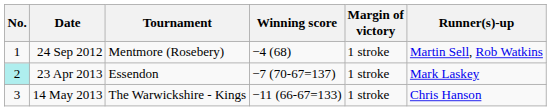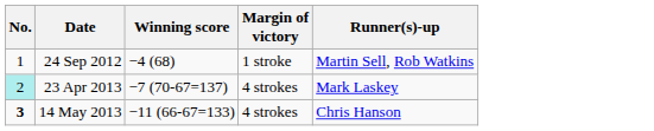- column: Tournament | Mentmore (Rosebery) | Essendon | The Warwickshire - Kings
23 Apr 2013 | Margin of victory: 1 stroke -> 4 strokes
14 May 2013 | No.: normal -> bold
14 May 2013 | Margin of victory: 1 stroke -> 4 strokes
